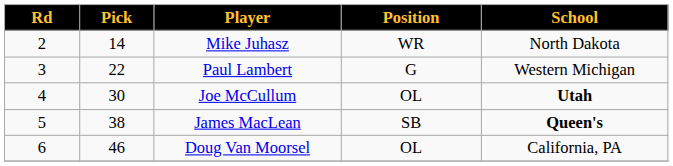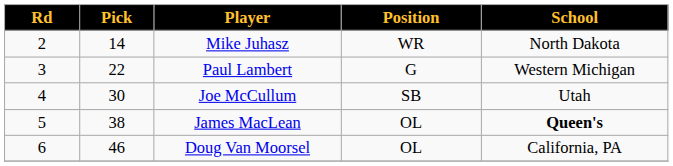Joe McCullum | Position: OL -> SB
Joe McCullum | School: bold -> normal
James MacLean | Position: SB -> OL
